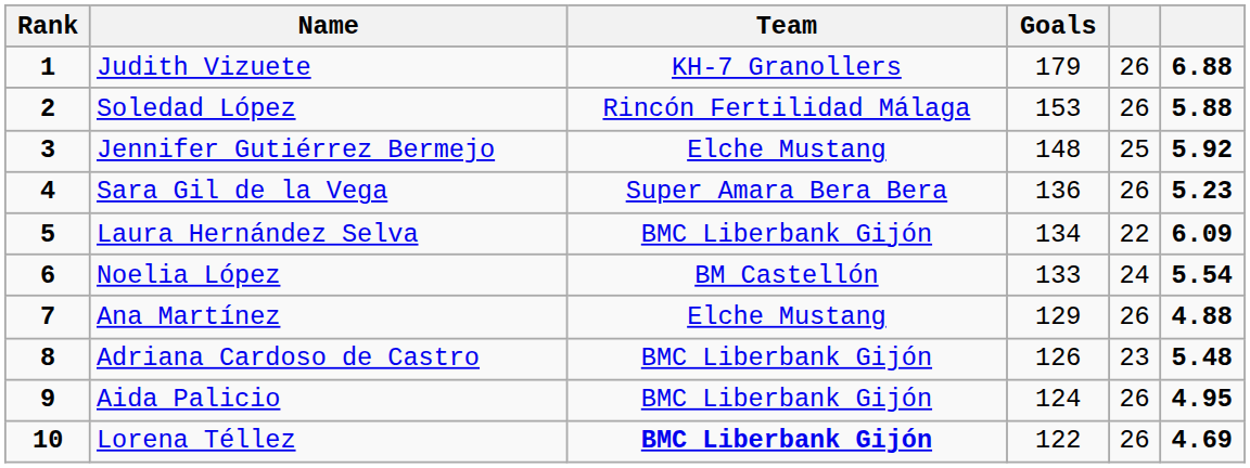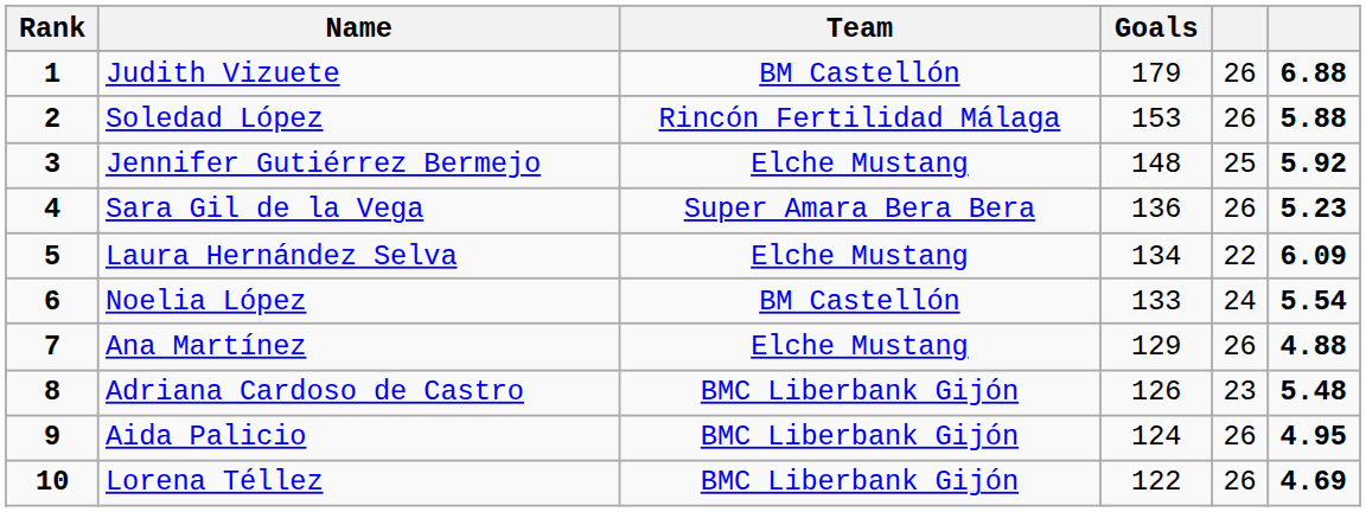Judith Vizuete | Team: KH-7 Granollers -> BM Castellón
Laura Hernández Selva | Team: BMC Liberbank Gijón -> Elche Mustang
Lorena Téllez | Team: bold -> normal
